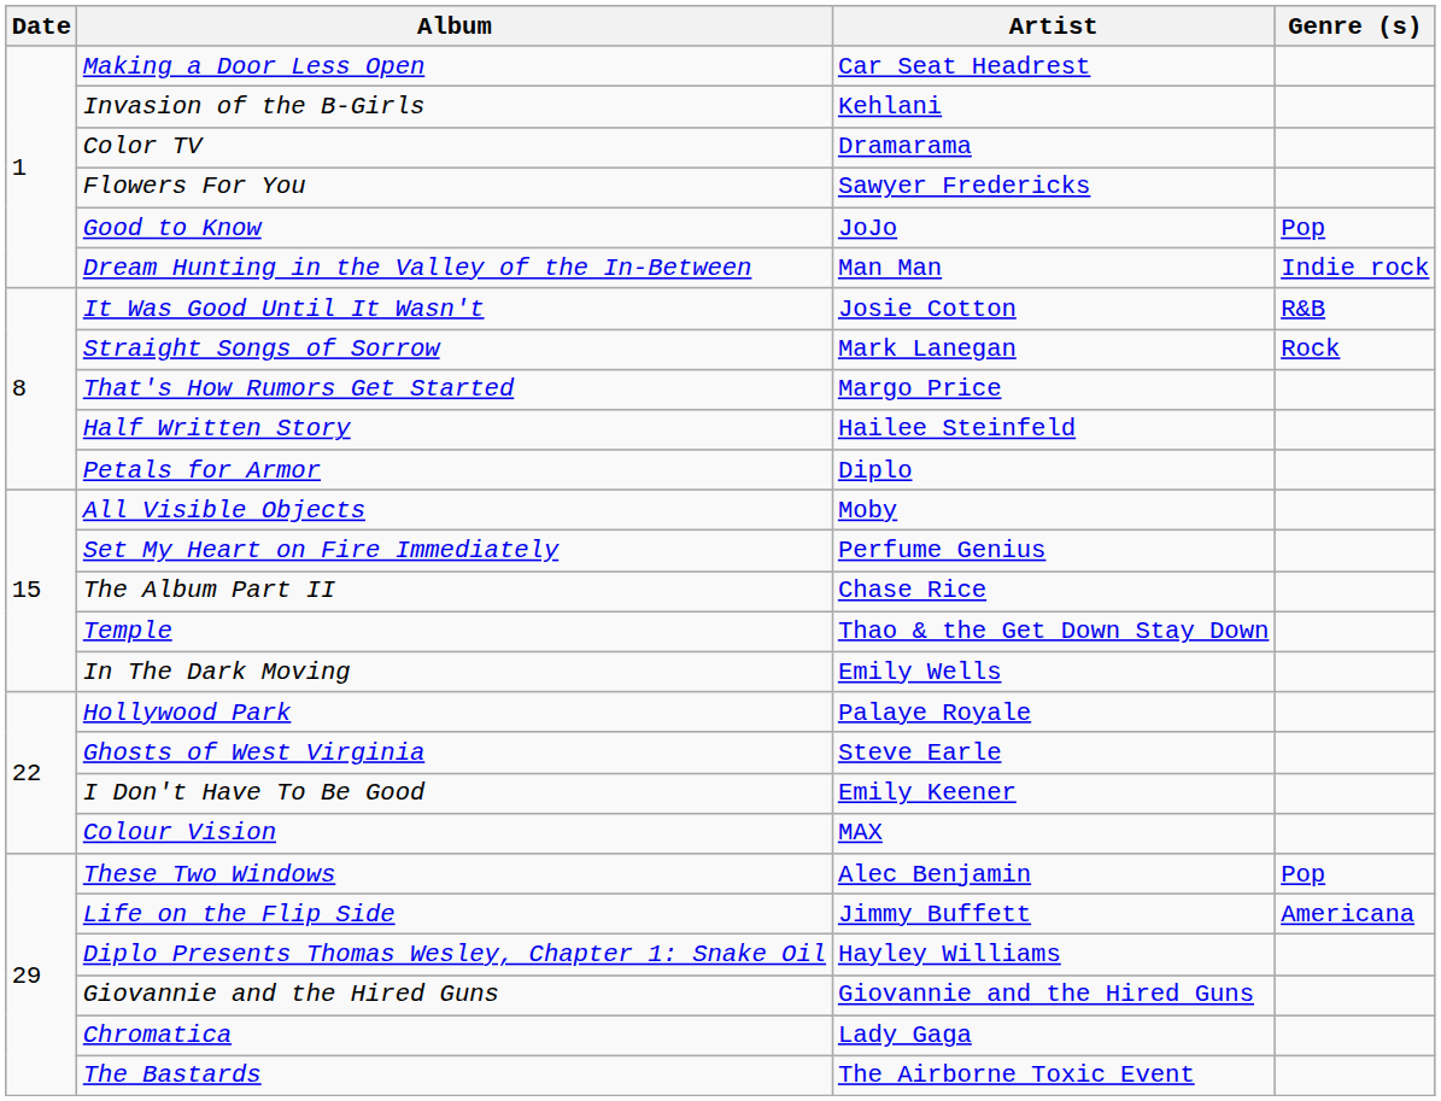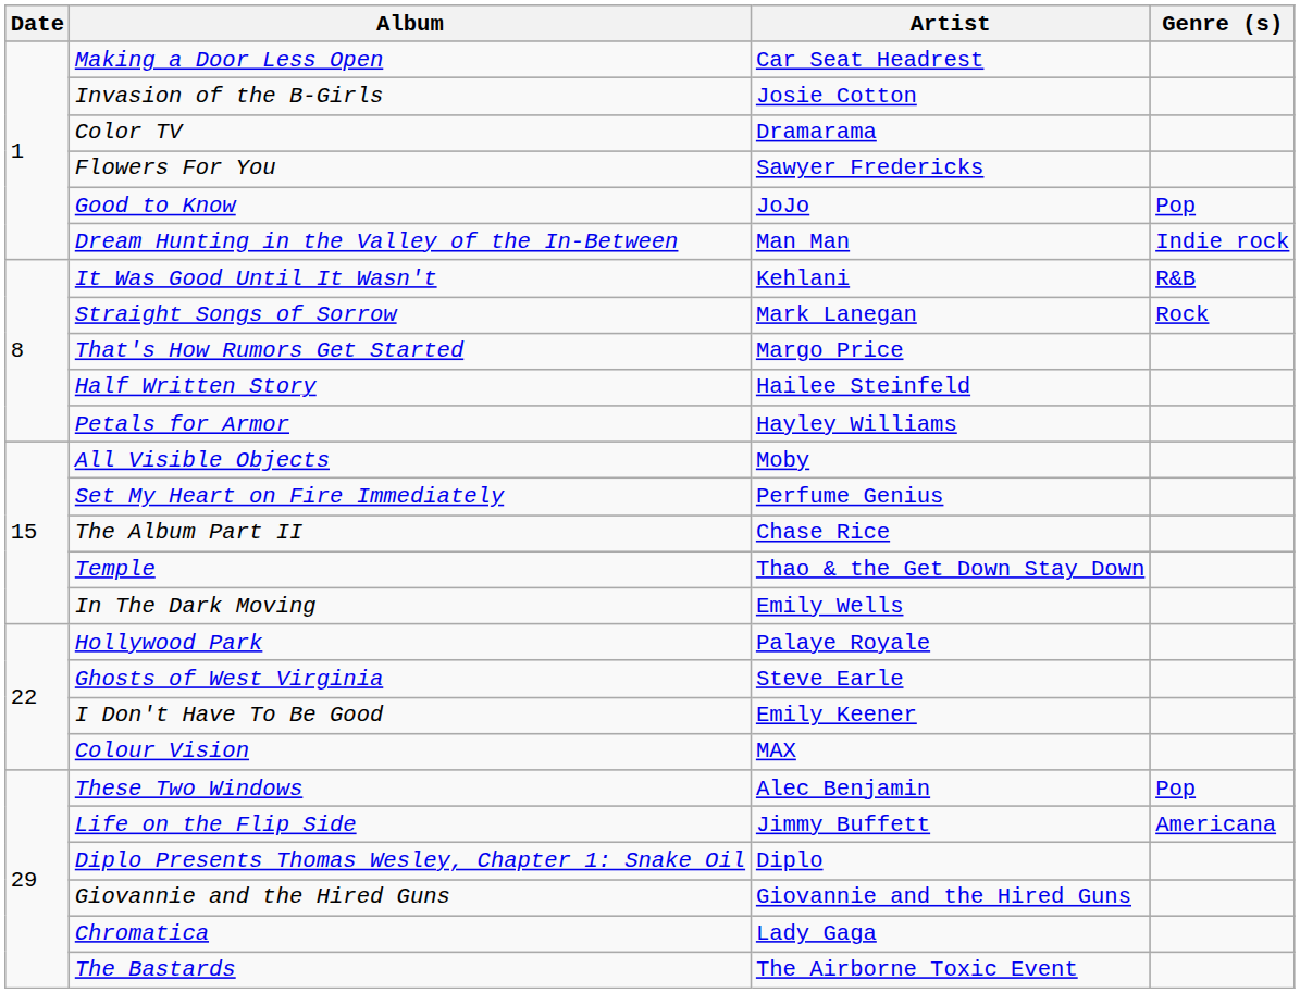Invasion of the B-Girls | Artist: Kehlani -> Josie Cotton
It Was Good Until It Wasn't | Artist: Josie Cotton -> Kehlani
Petals for Armor | Artist: Diplo -> Hayley Williams
Diplo Presents Thomas Wesley, Chapter 1: Snake Oil | Artist: Hayley Williams -> Diplo
